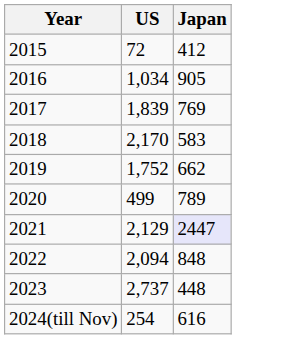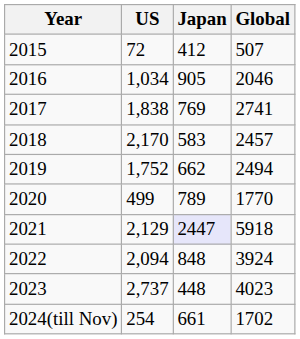+ column: Global | 507 | 2046 | 2741 | 2457 | 2494 | 1770 | 5918 | 3924 | 4023 | 1702
2017 | US: 1,839 -> 1,838
2024(till Nov) | Japan: 616 -> 661
